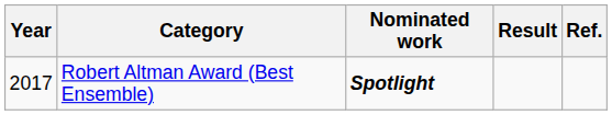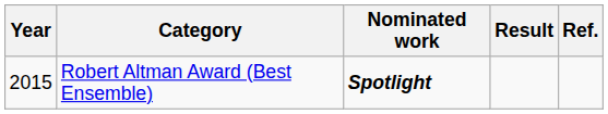Robert Altman Award (Best Ensemble) | Year: 2017 -> 2015
